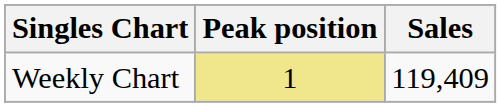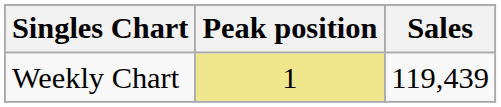Weekly Chart | Sales: 119,409 -> 119,439
